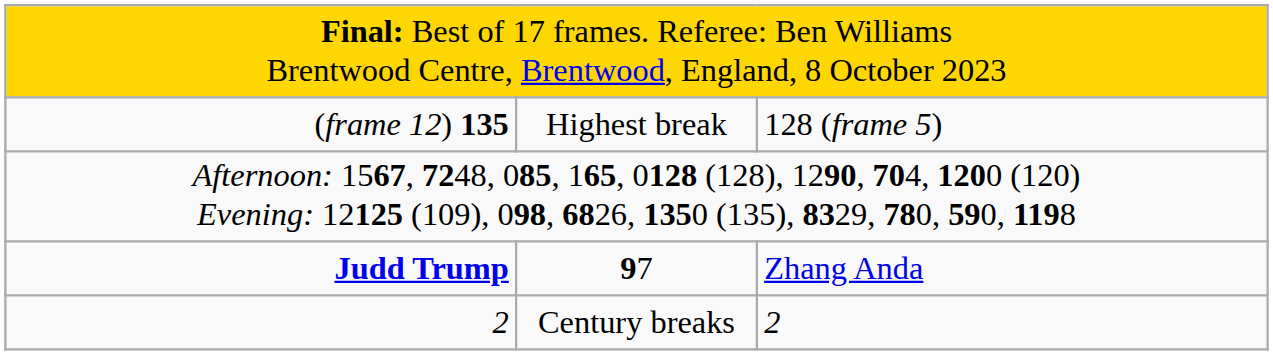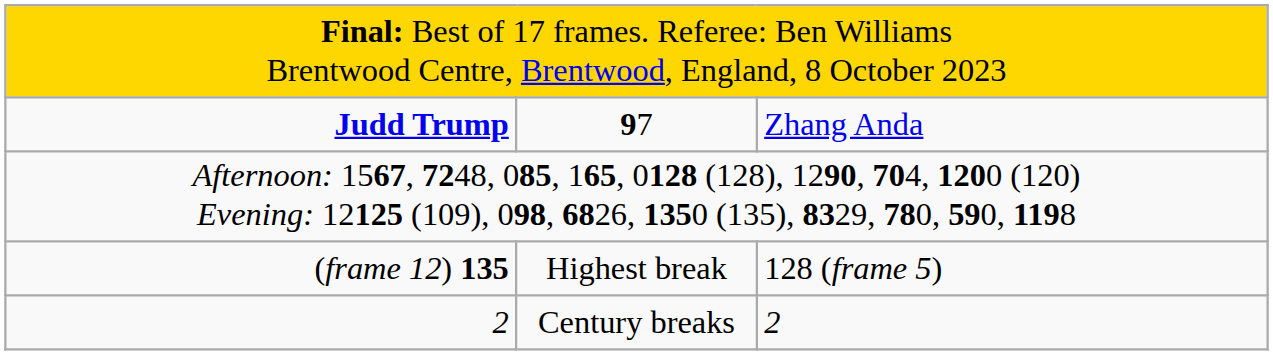rows swapped: Judd Trump <-> (frame 12) 135
